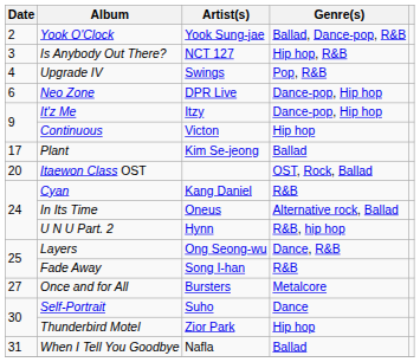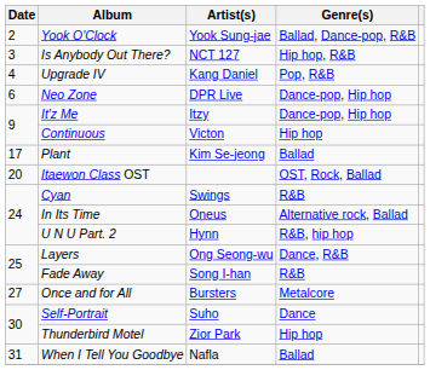Upgrade IV | Artist(s): Swings -> Kang Daniel
Cyan | Artist(s): Kang Daniel -> Swings
